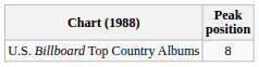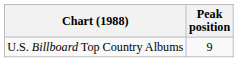U.S. Billboard Top Country Albums | Peak position: 8 -> 9
